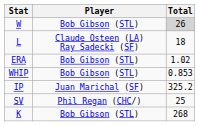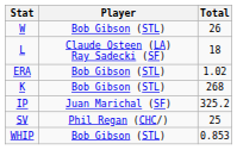W | Total: lightgrey background -> no background
rows swapped: K <-> WHIP
